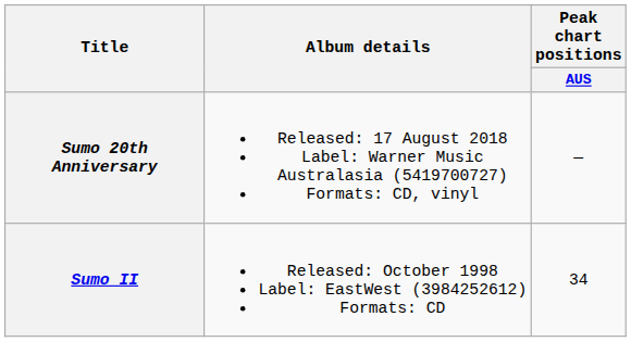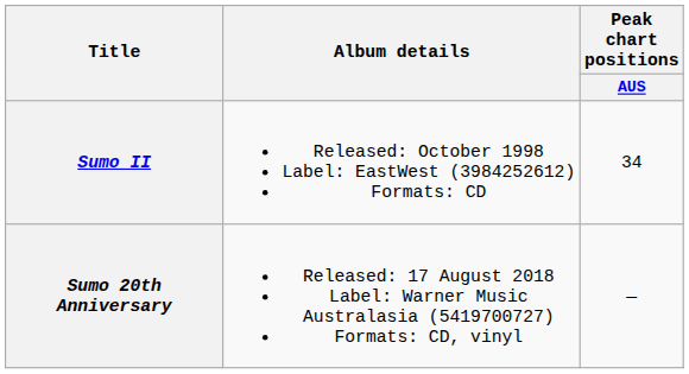rows swapped: Sumo II <-> Sumo 20th Anniversary
